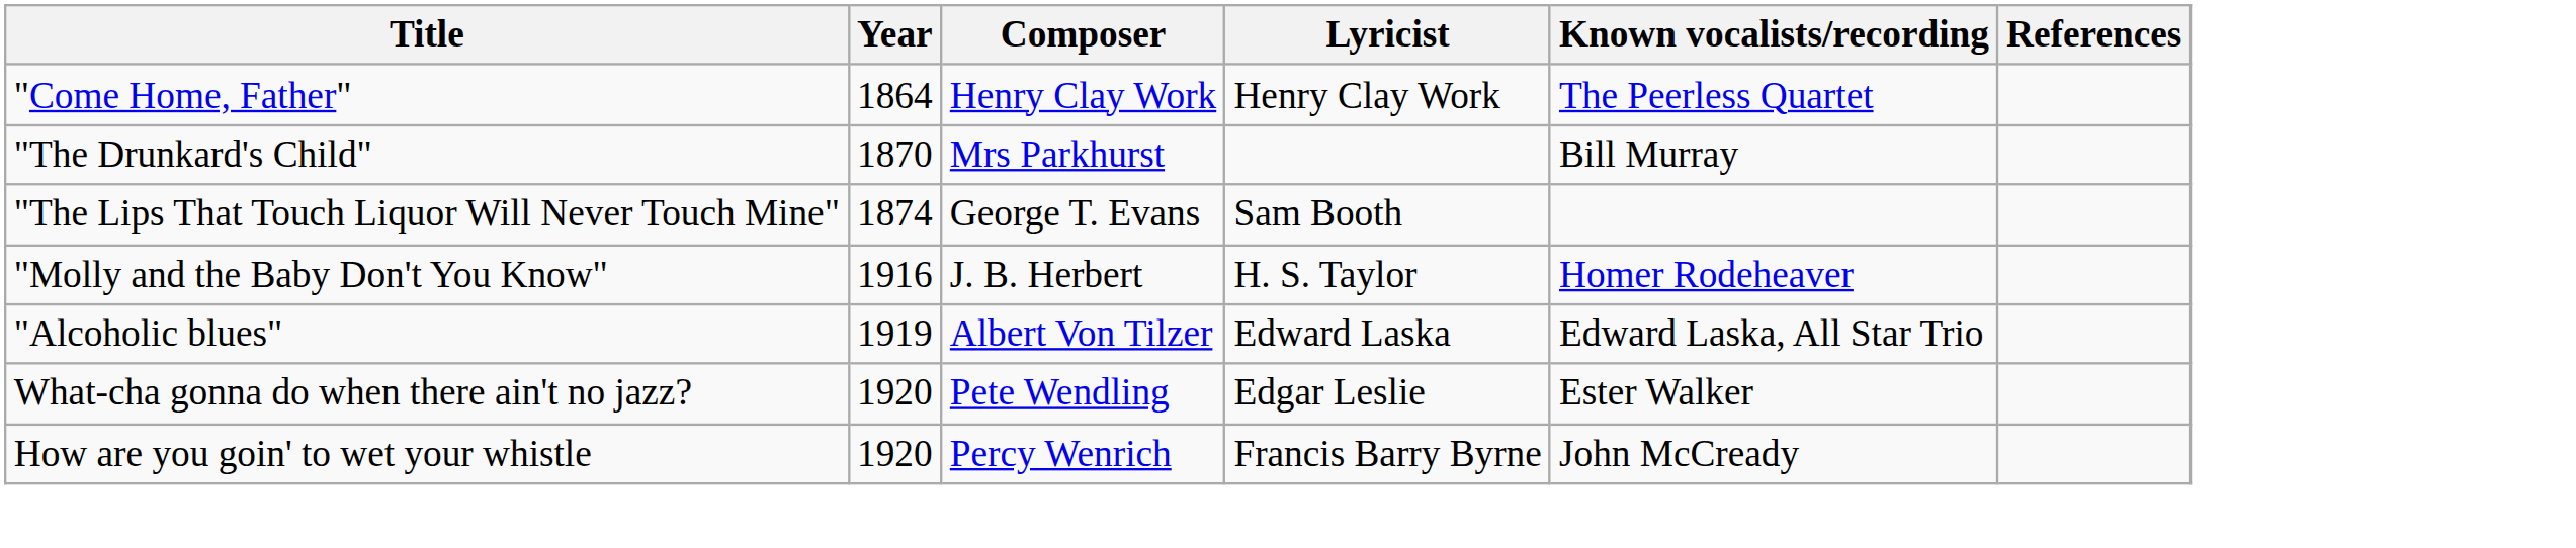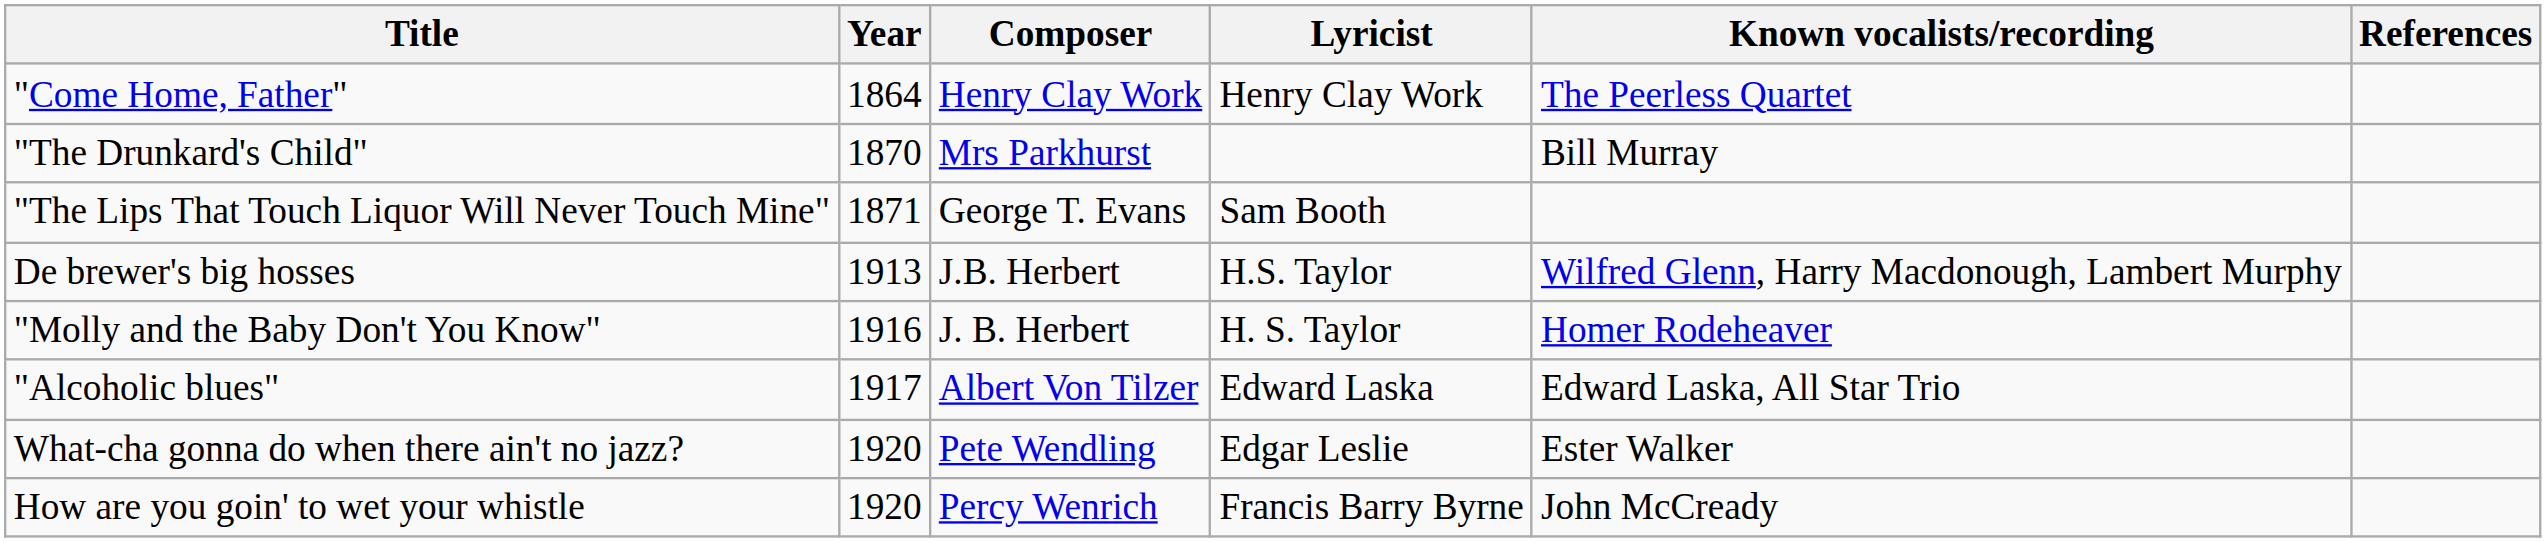"The Lips That Touch Liquor Will Never Touch Mine" | Year: 1874 -> 1871
+ row: De brewer's big hosses | 1913 | J.B. Herbert | H.S. Taylor | Wilfred Glenn, Harry Macdonough, Lambert Murphy
"Alcoholic blues" | Year: 1919 -> 1917
